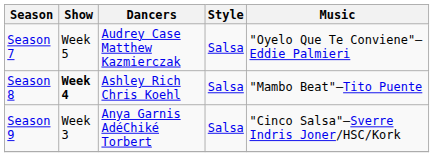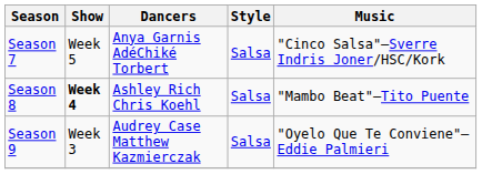Season 7 | Dancers: Audrey Case Matthew Kazmierczak -> Anya Garnis AdéChiké Torbert
Season 7 | Music: "Oyelo Que Te Conviene"—Eddie Palmieri -> "Cinco Salsa"—Sverre Indris Joner/HSC/Kork
Season 9 | Dancers: Anya Garnis AdéChiké Torbert -> Audrey Case Matthew Kazmierczak
Season 9 | Music: "Cinco Salsa"—Sverre Indris Joner/HSC/Kork -> "Oyelo Que Te Conviene"—Eddie Palmieri
